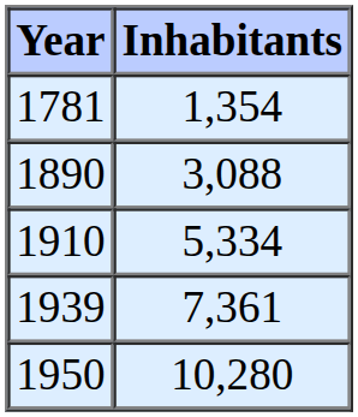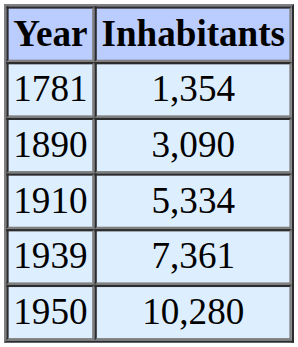1890 | Inhabitants: 3,088 -> 3,090
